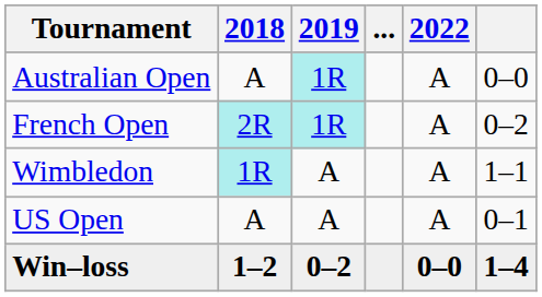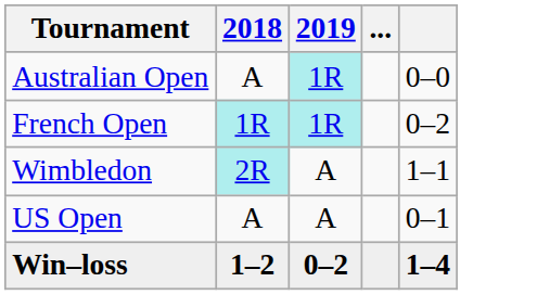- column: 2022 | A | A | A | A | 0–0
French Open | 2018: 2R -> 1R
Wimbledon | 2018: 1R -> 2R
